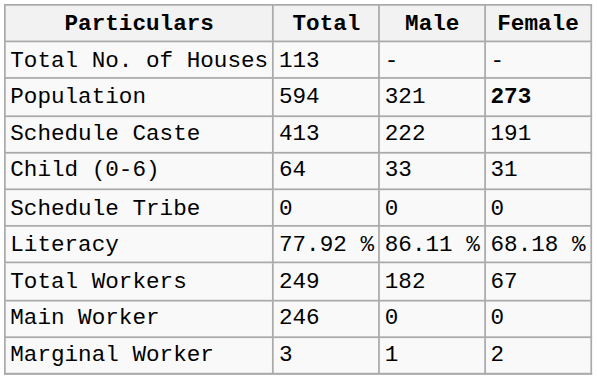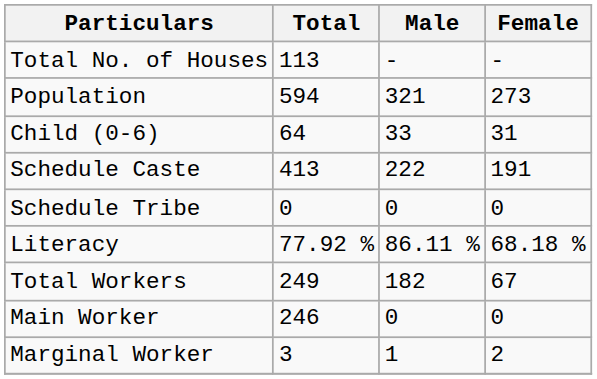Population | Female: bold -> normal
rows swapped: Child (0-6) <-> Schedule Caste
